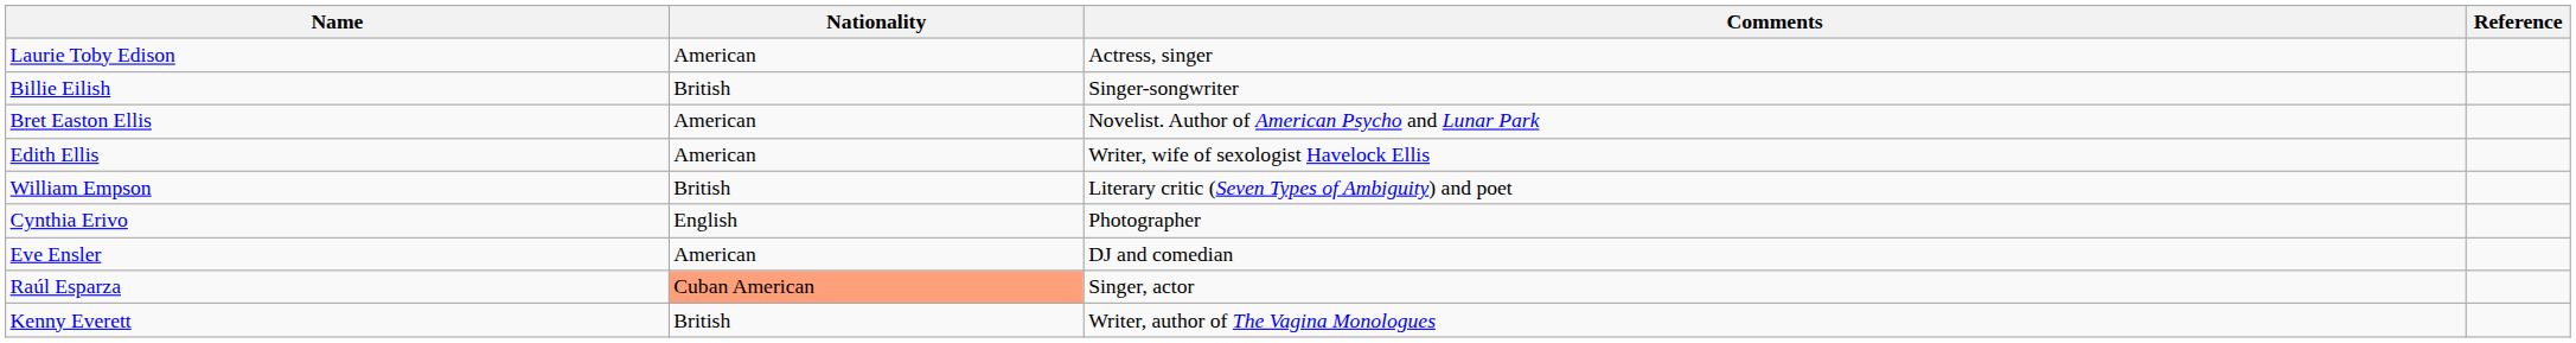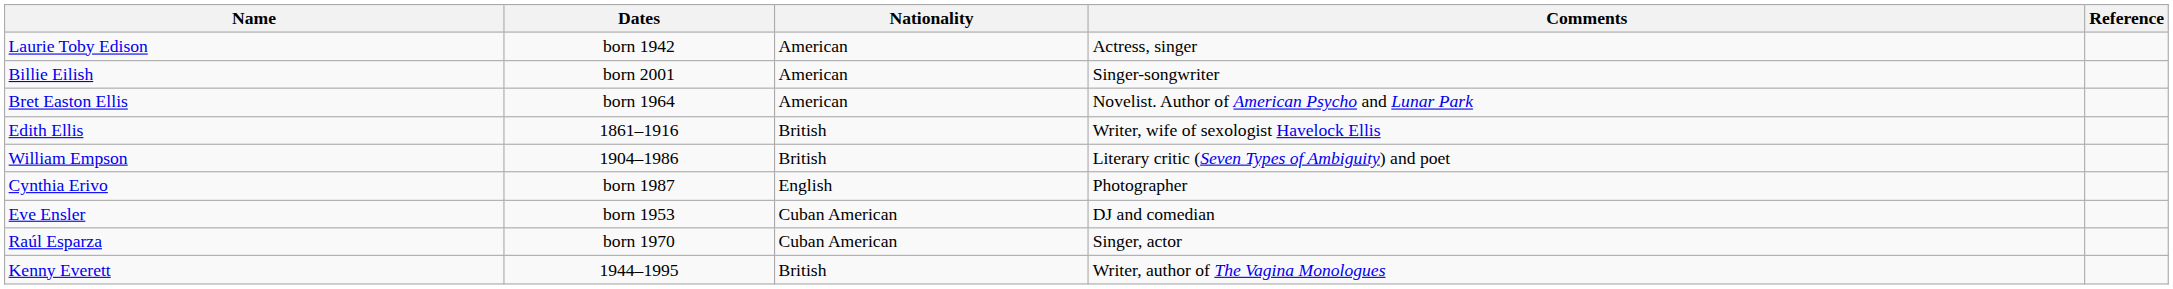+ column: Dates | born 1942 | born 2001 | born 1964 | 1861–1916 | 1904–1986 | born 1987 | born 1953 | born 1970 | 1944–1995
Billie Eilish | Nationality: British -> American
Edith Ellis | Nationality: American -> British
Eve Ensler | Nationality: American -> Cuban American
Raúl Esparza | Nationality: lightsalmon background -> no background
